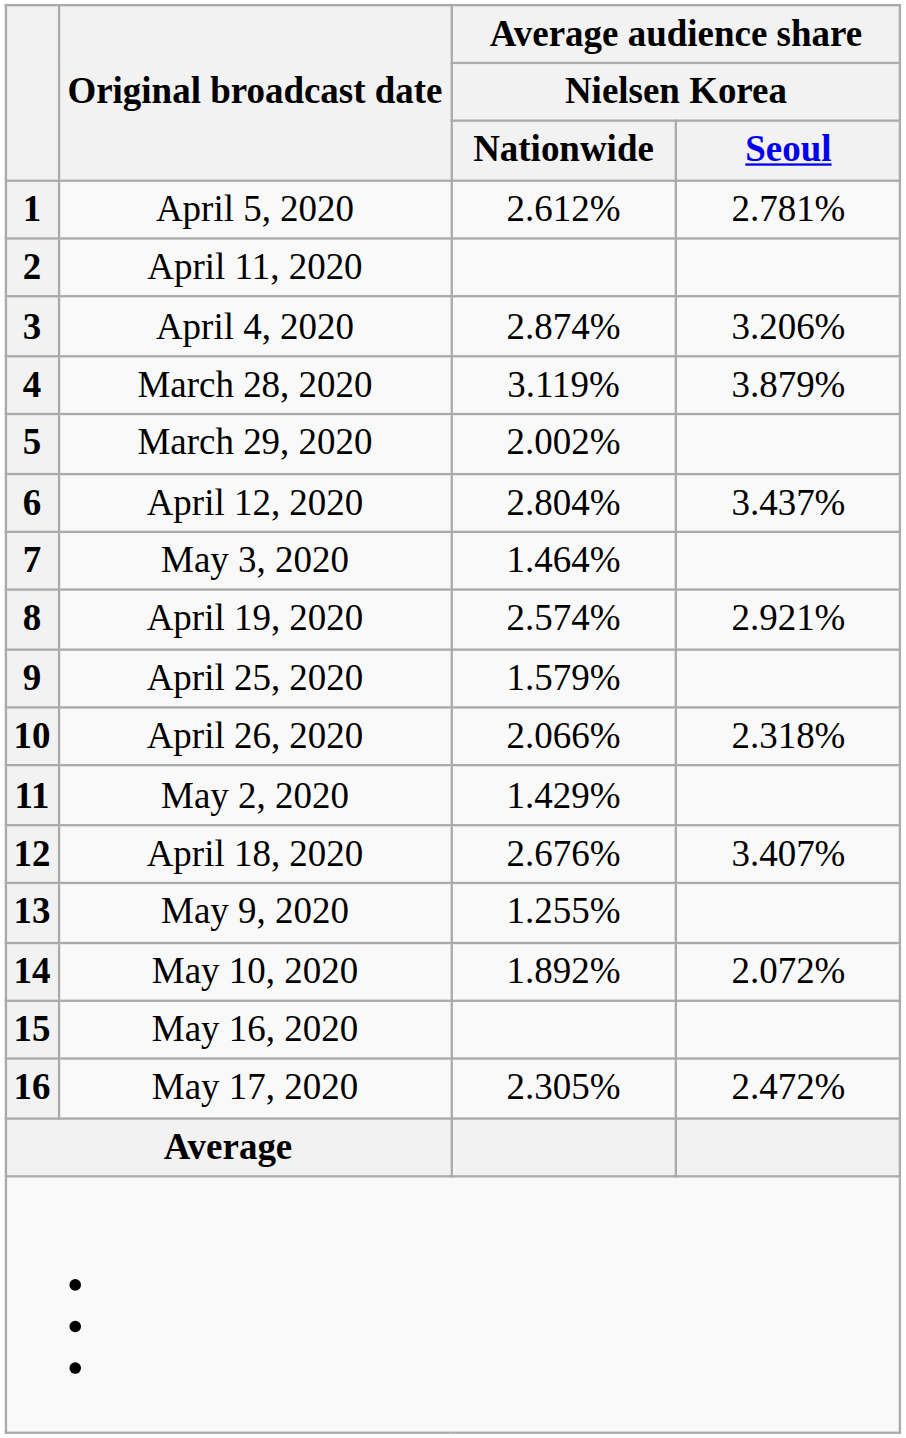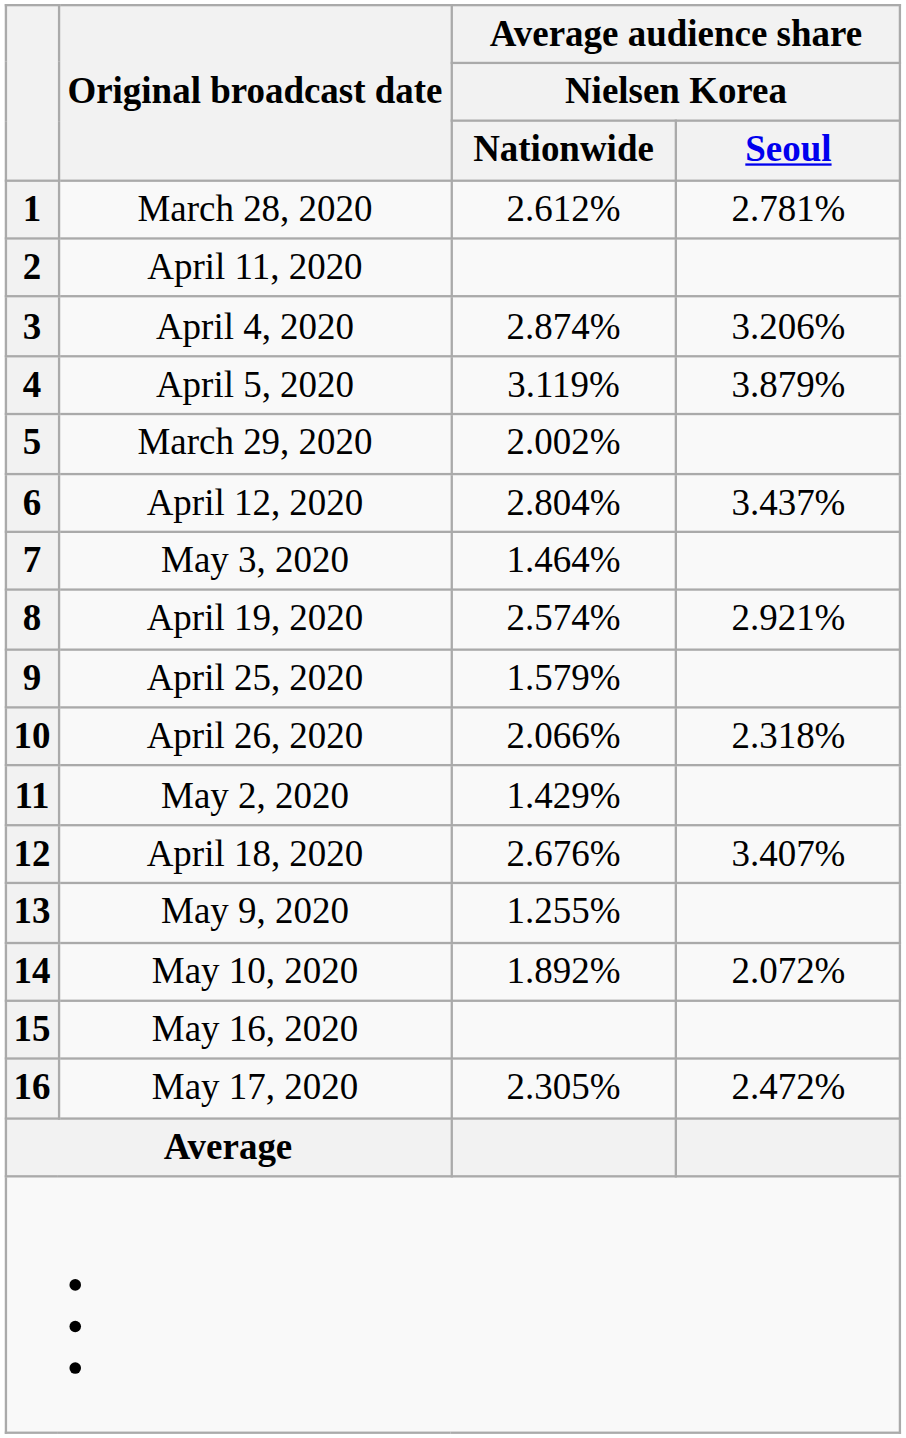1 | Original broadcast date: April 5, 2020 -> March 28, 2020
4 | Original broadcast date: March 28, 2020 -> April 5, 2020
